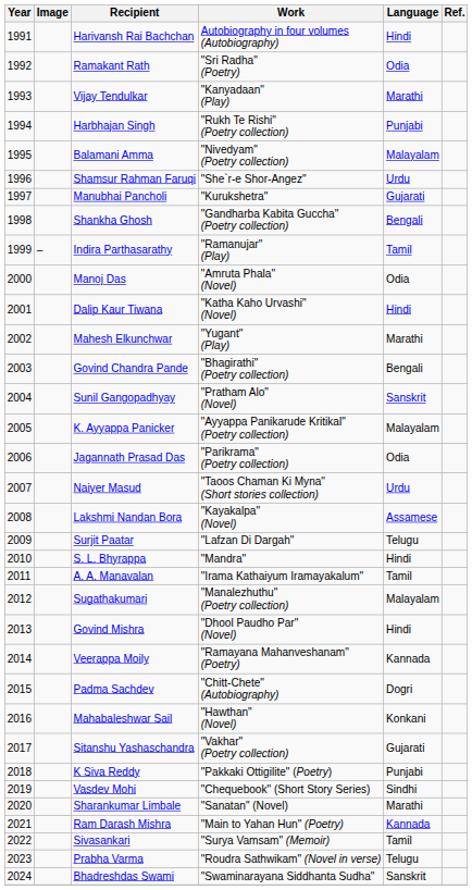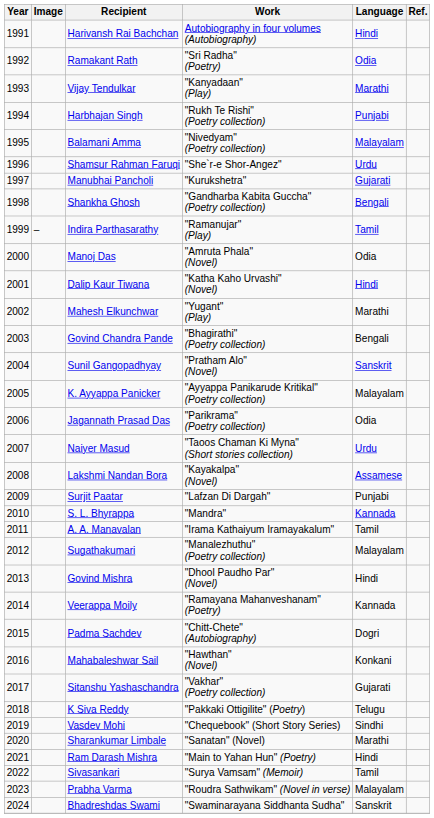Surjit Paatar | Language: Telugu -> Punjabi
S. L. Bhyrappa | Language: Hindi -> Kannada
K Siva Reddy | Language: Punjabi -> Telugu
Ram Darash Mishra | Language: Kannada -> Hindi
Prabha Varma | Language: Telugu -> Malayalam
